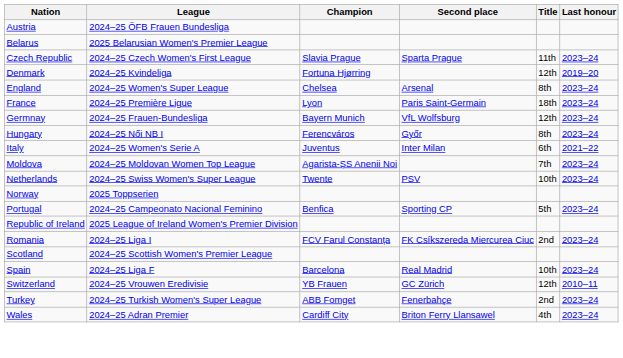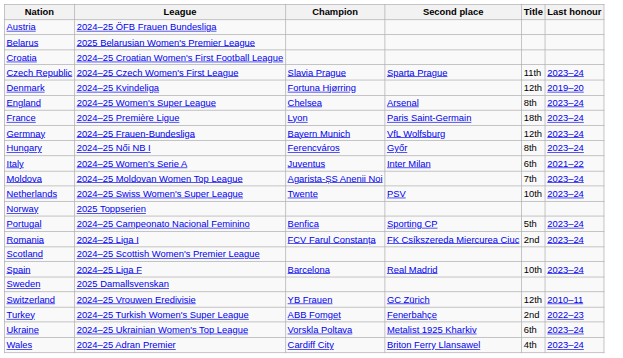+ row: Croatia | 2024–25 Croatian Women's First Football League
- row: Republic of Ireland | 2025 League of Ireland Women's Premier Division
+ row: Sweden | 2025 Damallsvenskan
Turkey | Last honour: 2023–24 -> 2022–23
+ row: Ukraine | 2024–25 Ukrainian Women's Top League | Vorskla Poltava | Metalist 1925 Kharkiv | 6th | 2023–24
